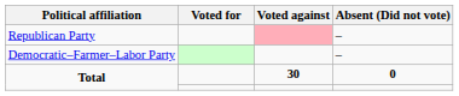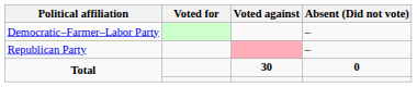rows swapped: Democratic–Farmer–Labor Party <-> Republican Party
